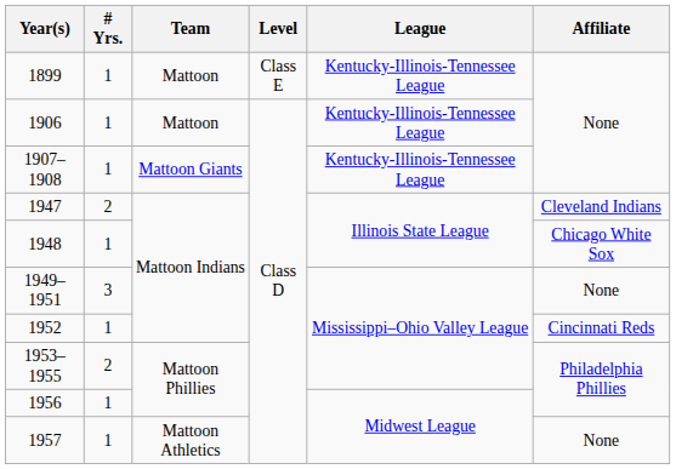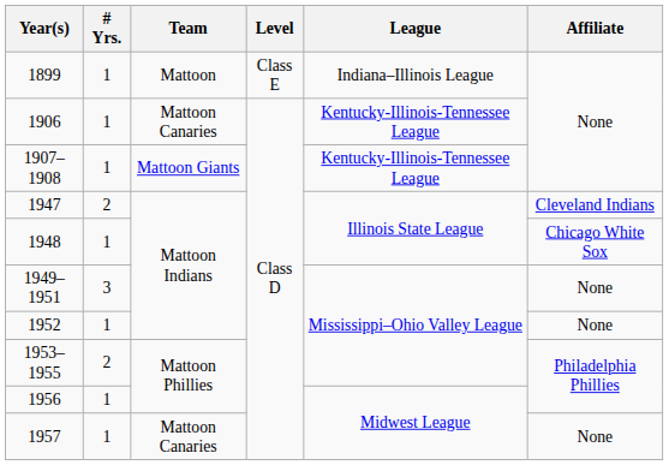1899 | League: Kentucky-Illinois-Tennessee League -> Indiana–Illinois League
1906 | Team: Mattoon -> Mattoon Canaries
1952 | Affiliate: Cincinnati Reds -> None
1957 | Team: Mattoon Athletics -> Mattoon Canaries
